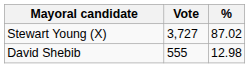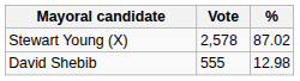Stewart Young (X) | Vote: 3,727 -> 2,578
